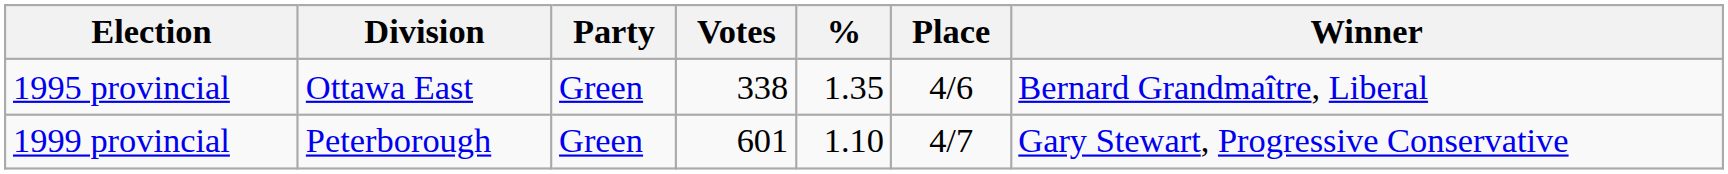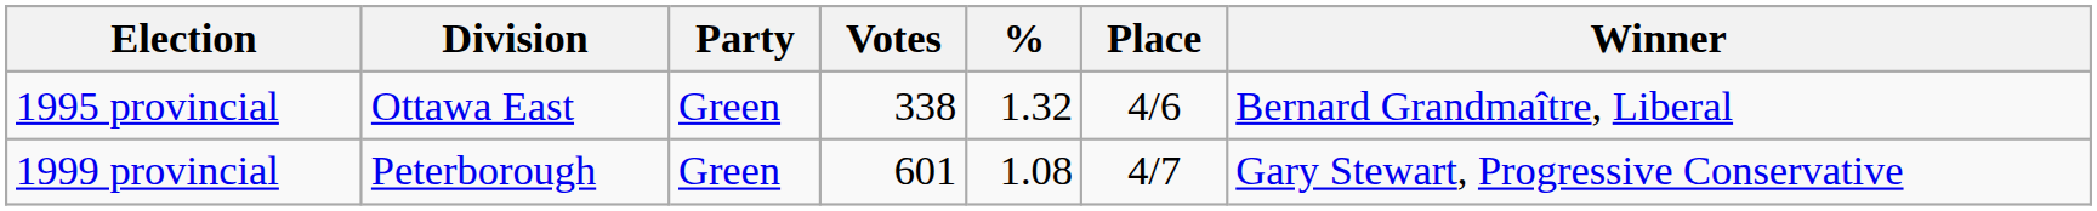1995 provincial | %: 1.35 -> 1.32
1999 provincial | %: 1.10 -> 1.08
